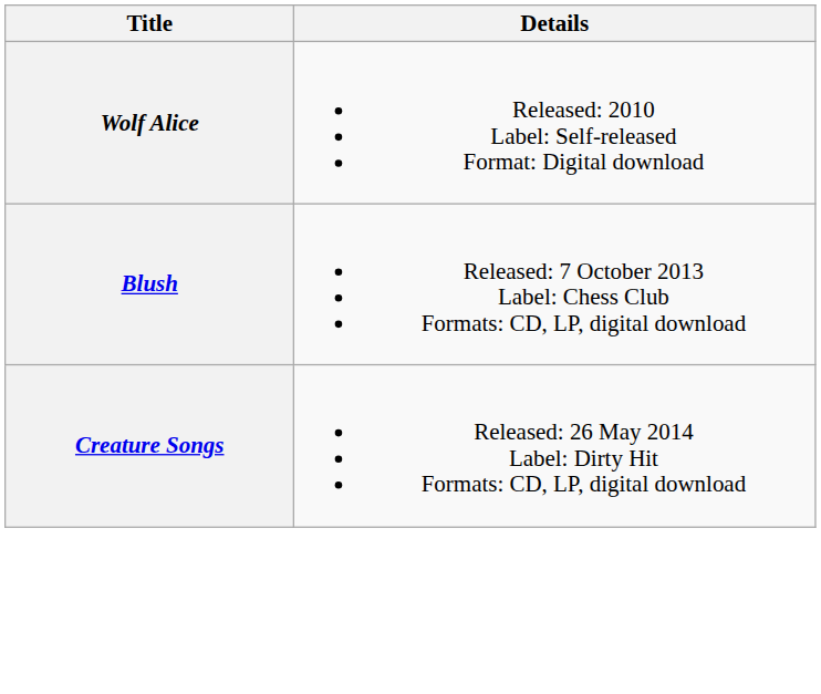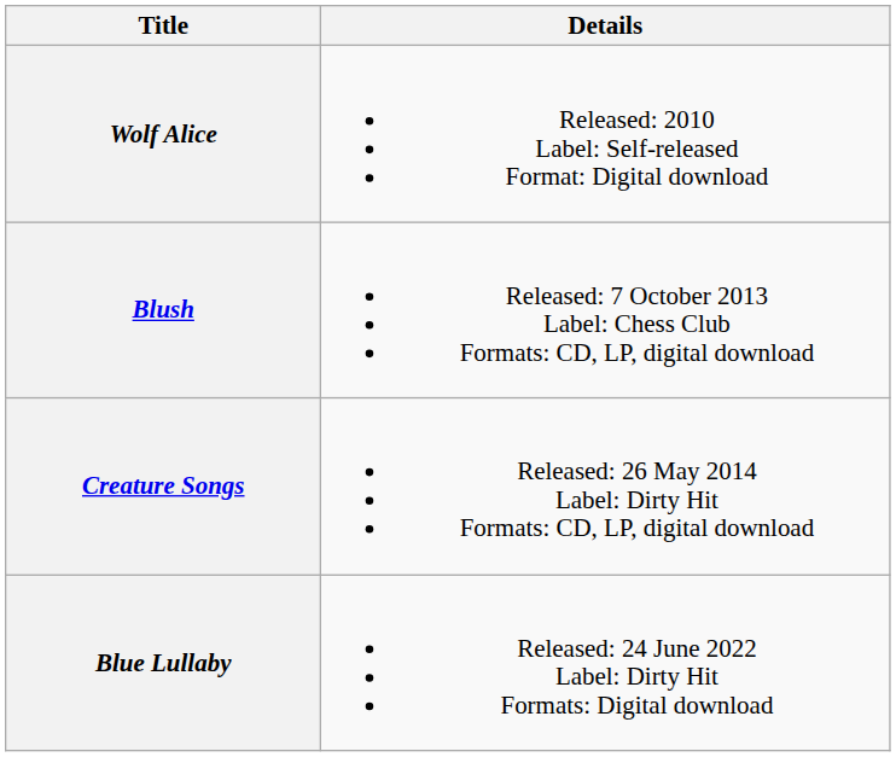+ row: Blue Lullaby | Released: 24 June 2022 Label: Dirty Hit Formats: Digital download
